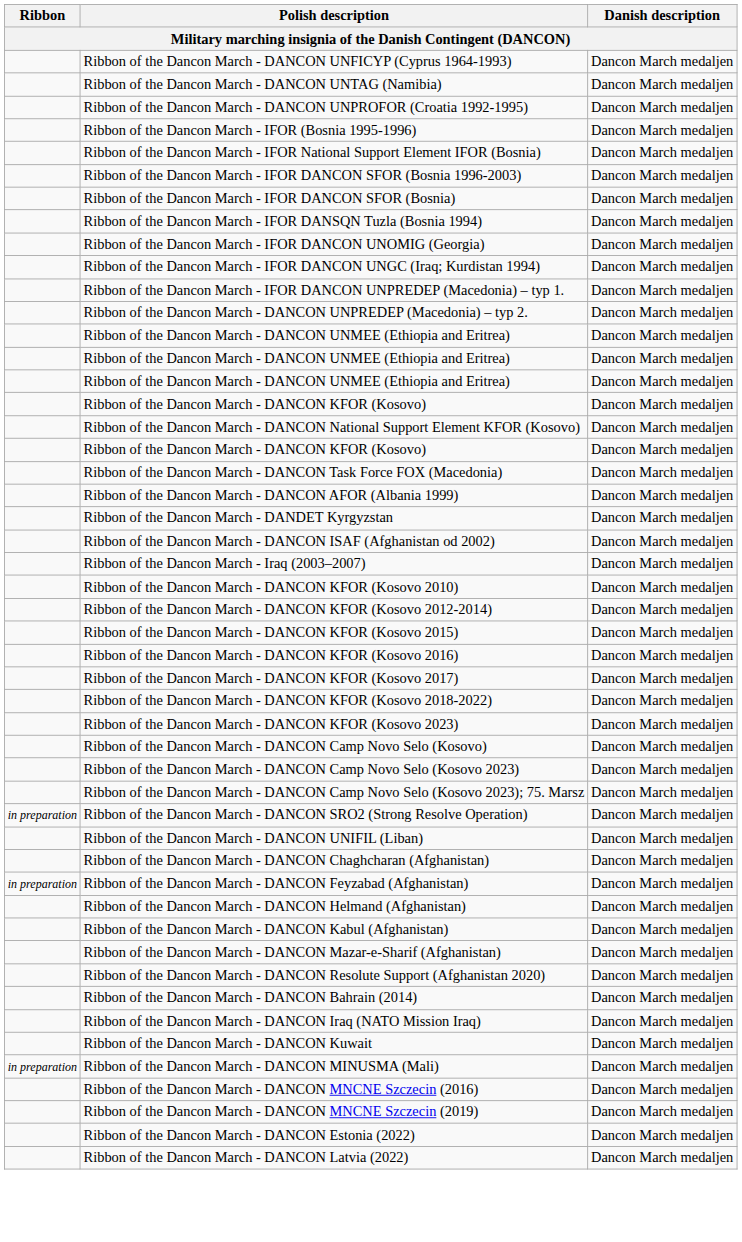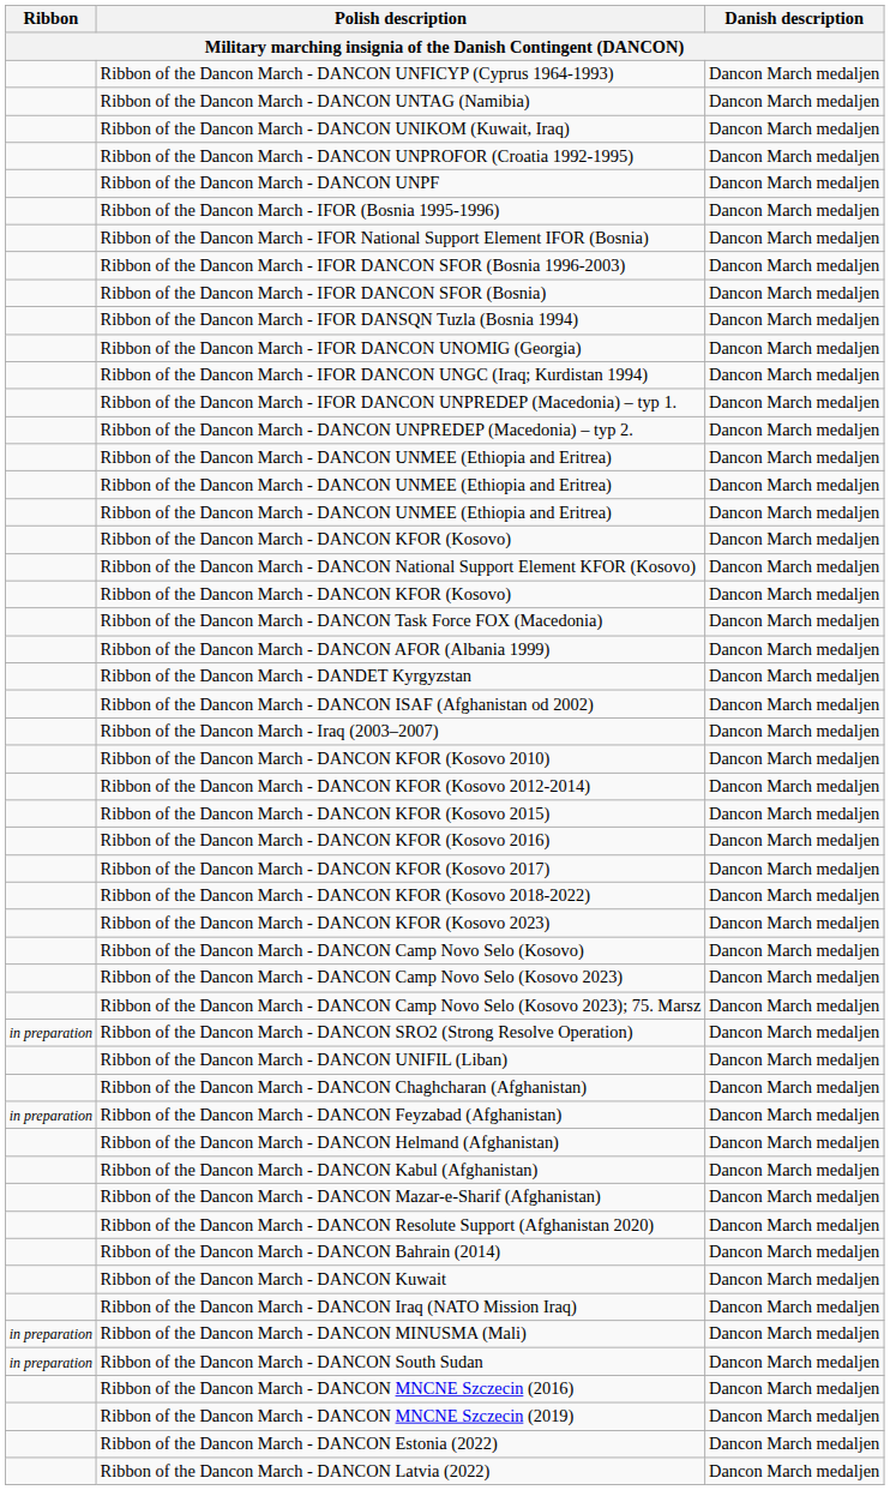+ row: Ribbon of the Dancon March - DANCON UNIKOM (Kuwait, Iraq) | Dancon March medaljen
+ row: Ribbon of the Dancon March - DANCON UNPF | Dancon March medaljen
rows swapped: Ribbon of the Dancon March - DANCON Iraq (NATO Mission Iraq) <-> Ribbon of the Dancon March - DANCON Kuwait
+ row: in preparation | Ribbon of the Dancon March - DANCON South Sudan | Dancon March medaljen
